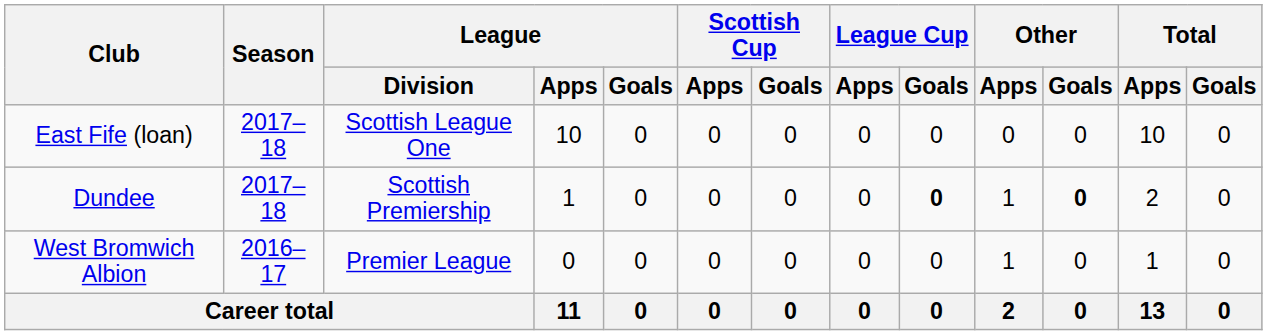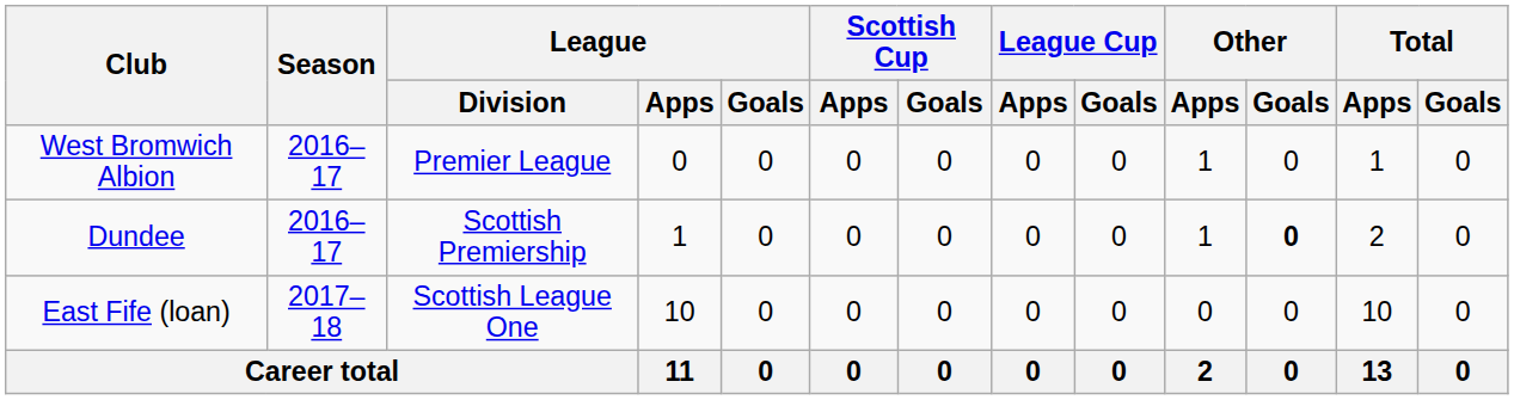rows swapped: West Bromwich Albion <-> East Fife (loan)
Dundee | Season: 2017–18 -> 2016–17
Dundee | League Cup / Goals: bold -> normal
